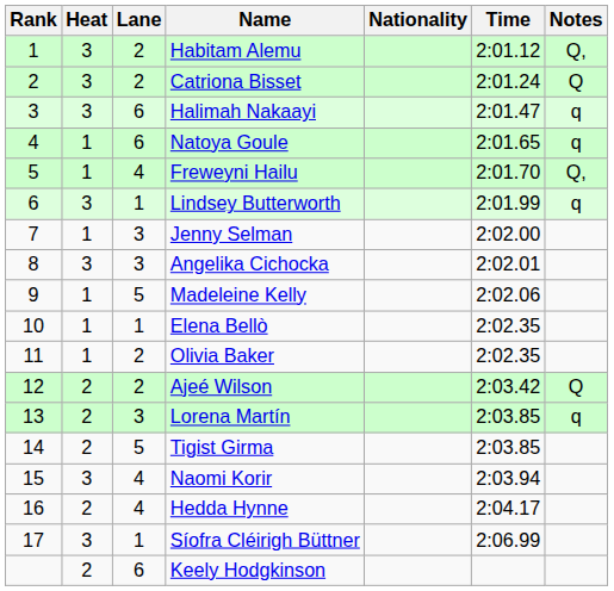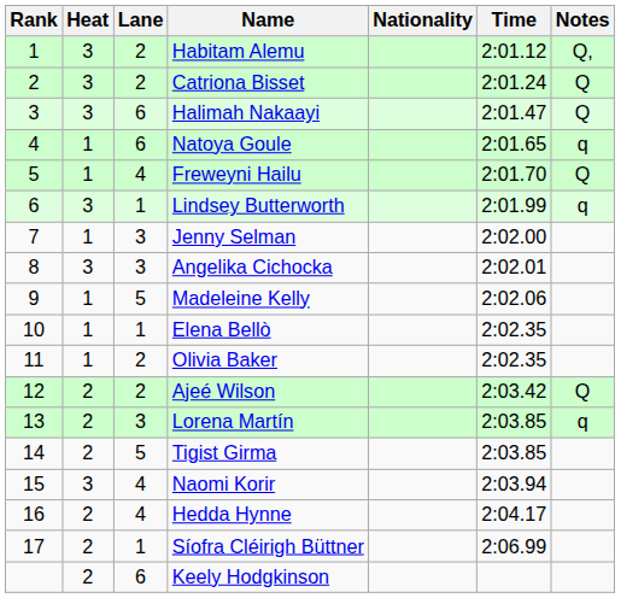Halimah Nakaayi | Notes: q -> Q
Freweyni Hailu | Notes: Q, -> Q
Síofra Cléirigh Büttner | Heat: 3 -> 2
